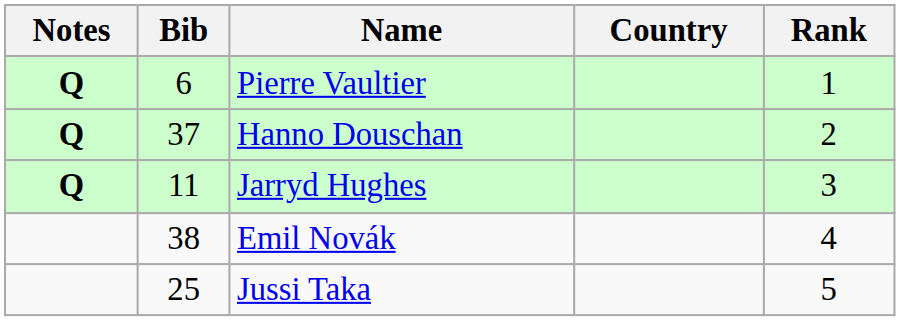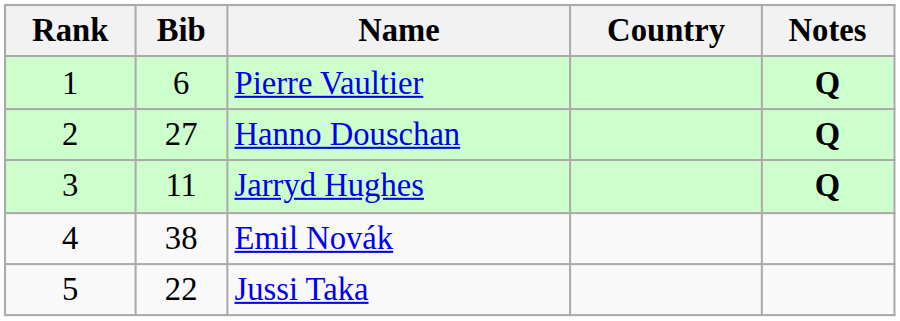columns swapped: Rank <-> Notes
Hanno Douschan | Bib: 37 -> 27
Jussi Taka | Bib: 25 -> 22
